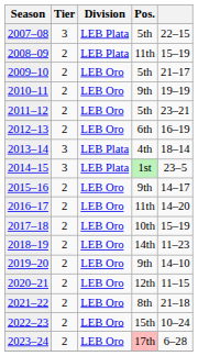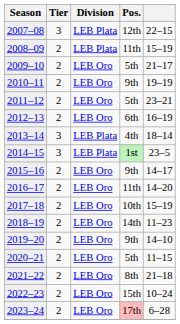2007–08 | Pos.: 5th -> 12th
2020–21 | Pos.: 12th -> 5th
